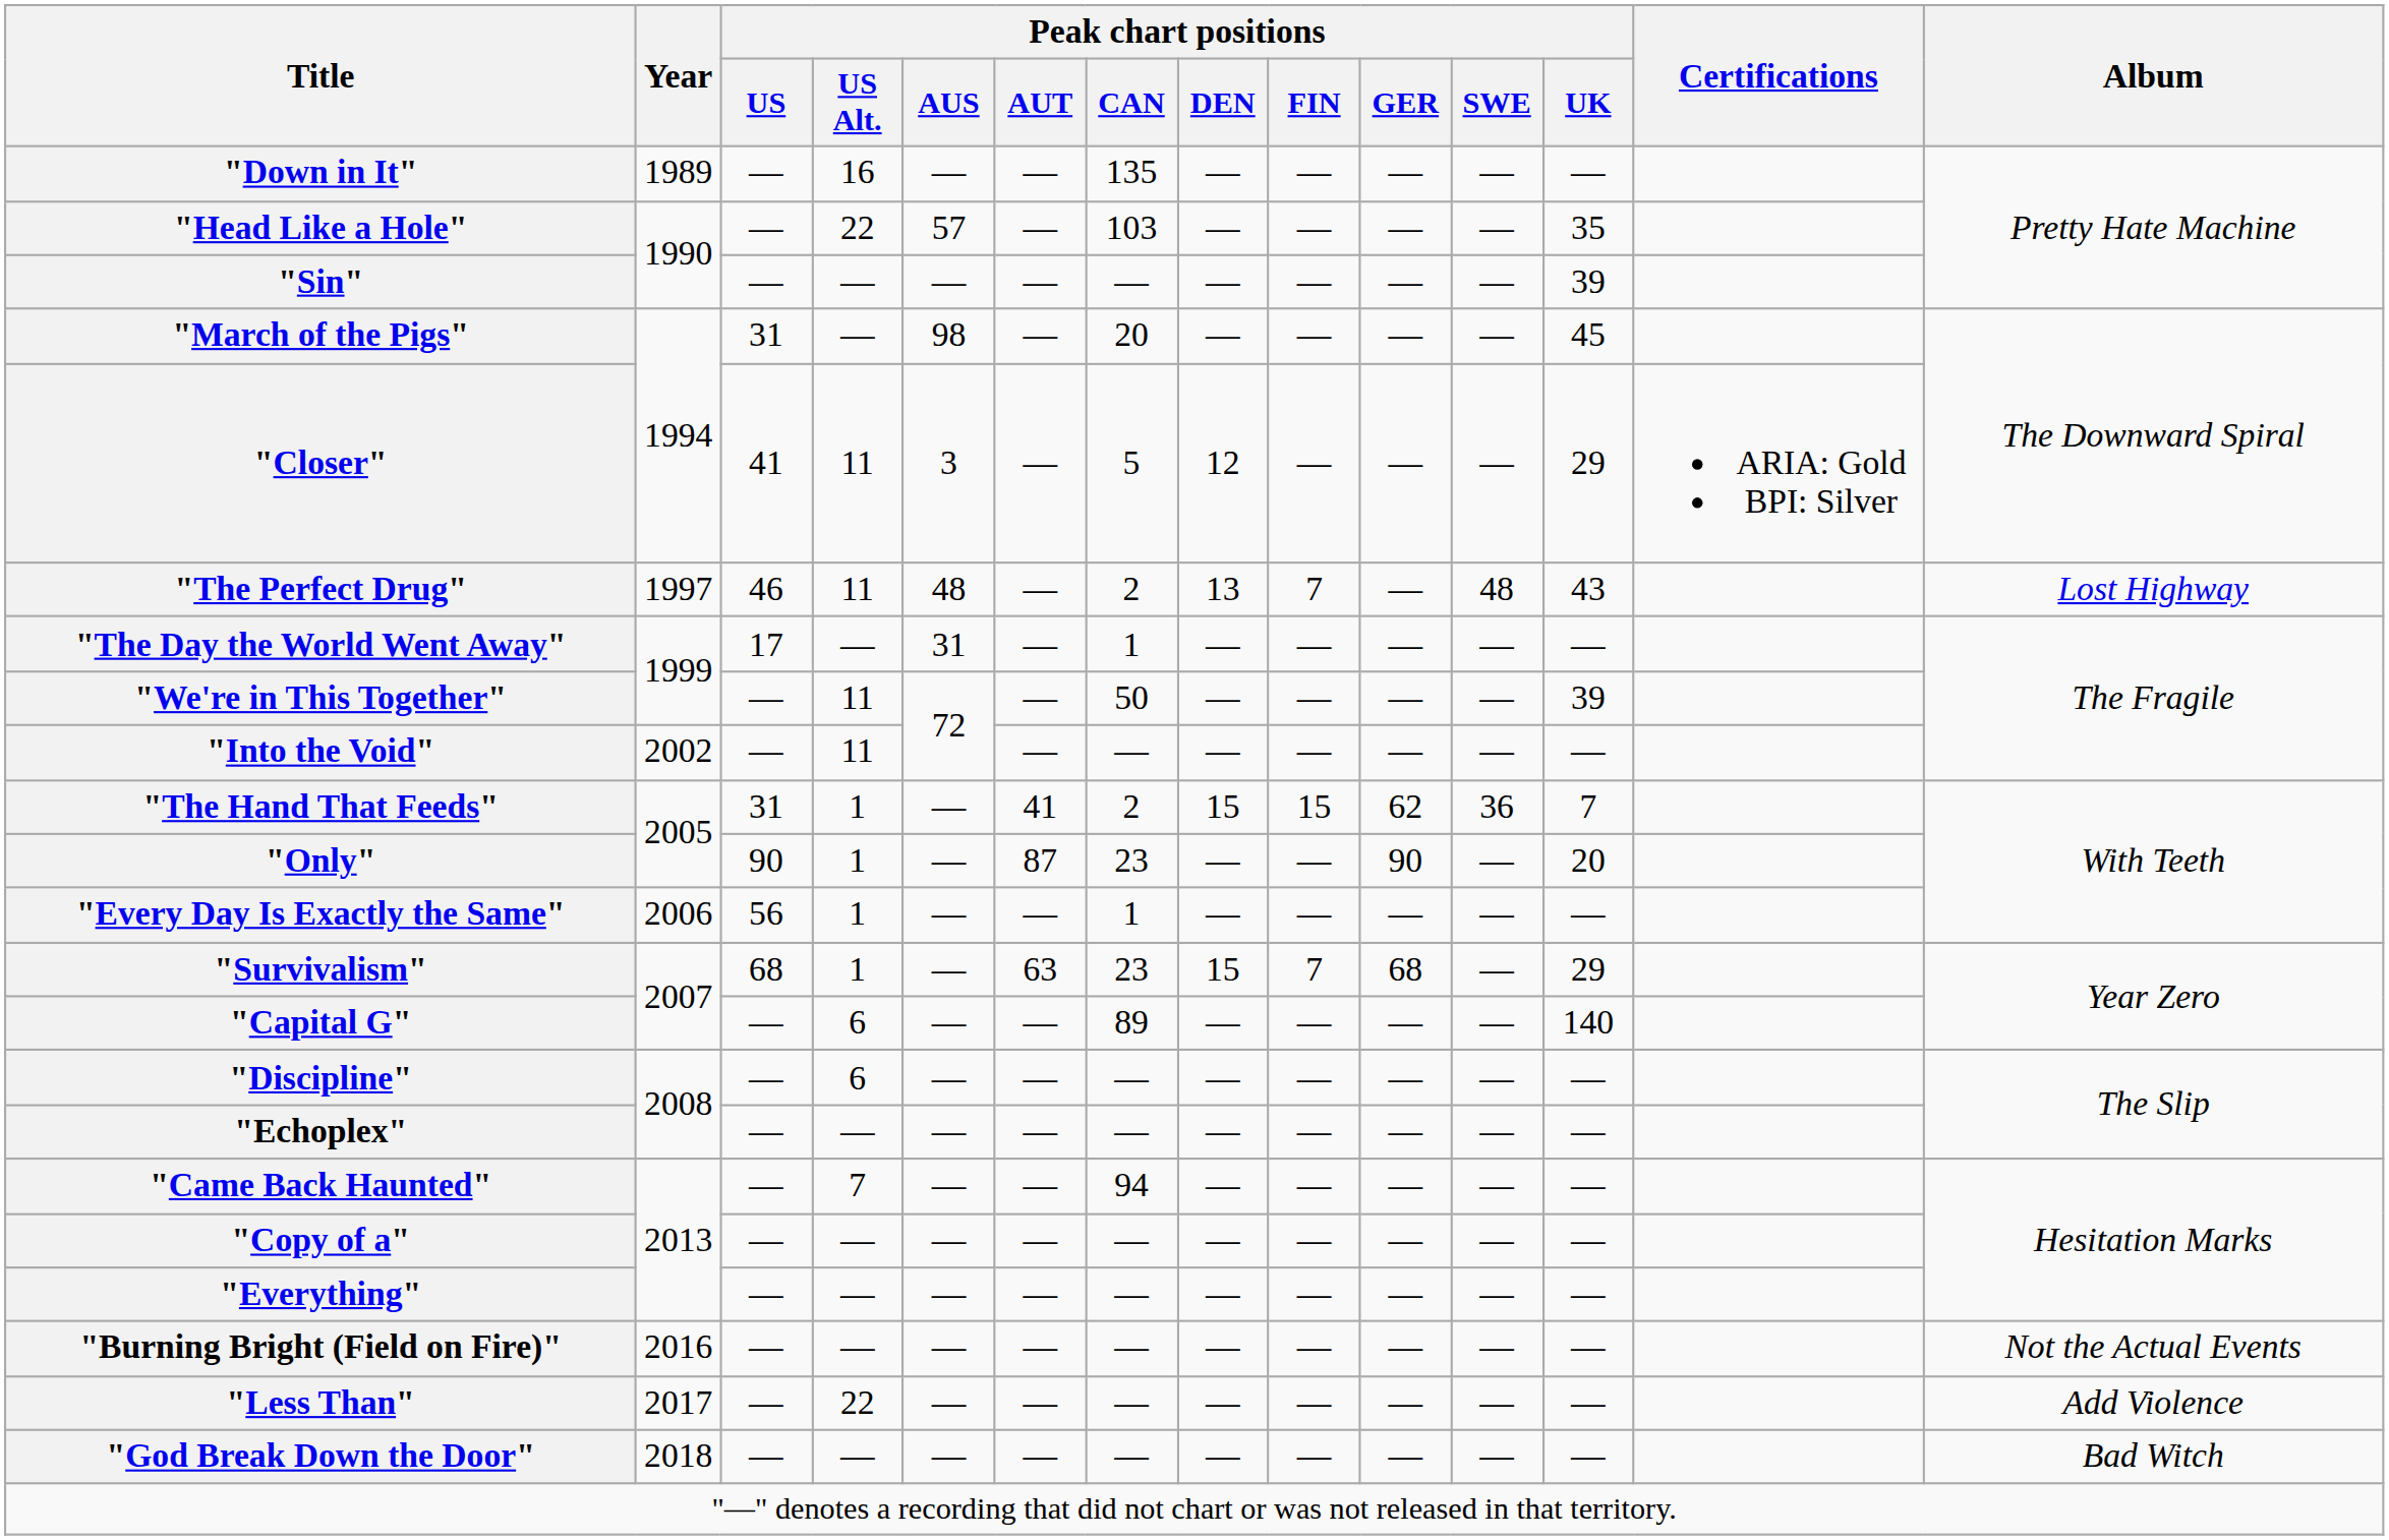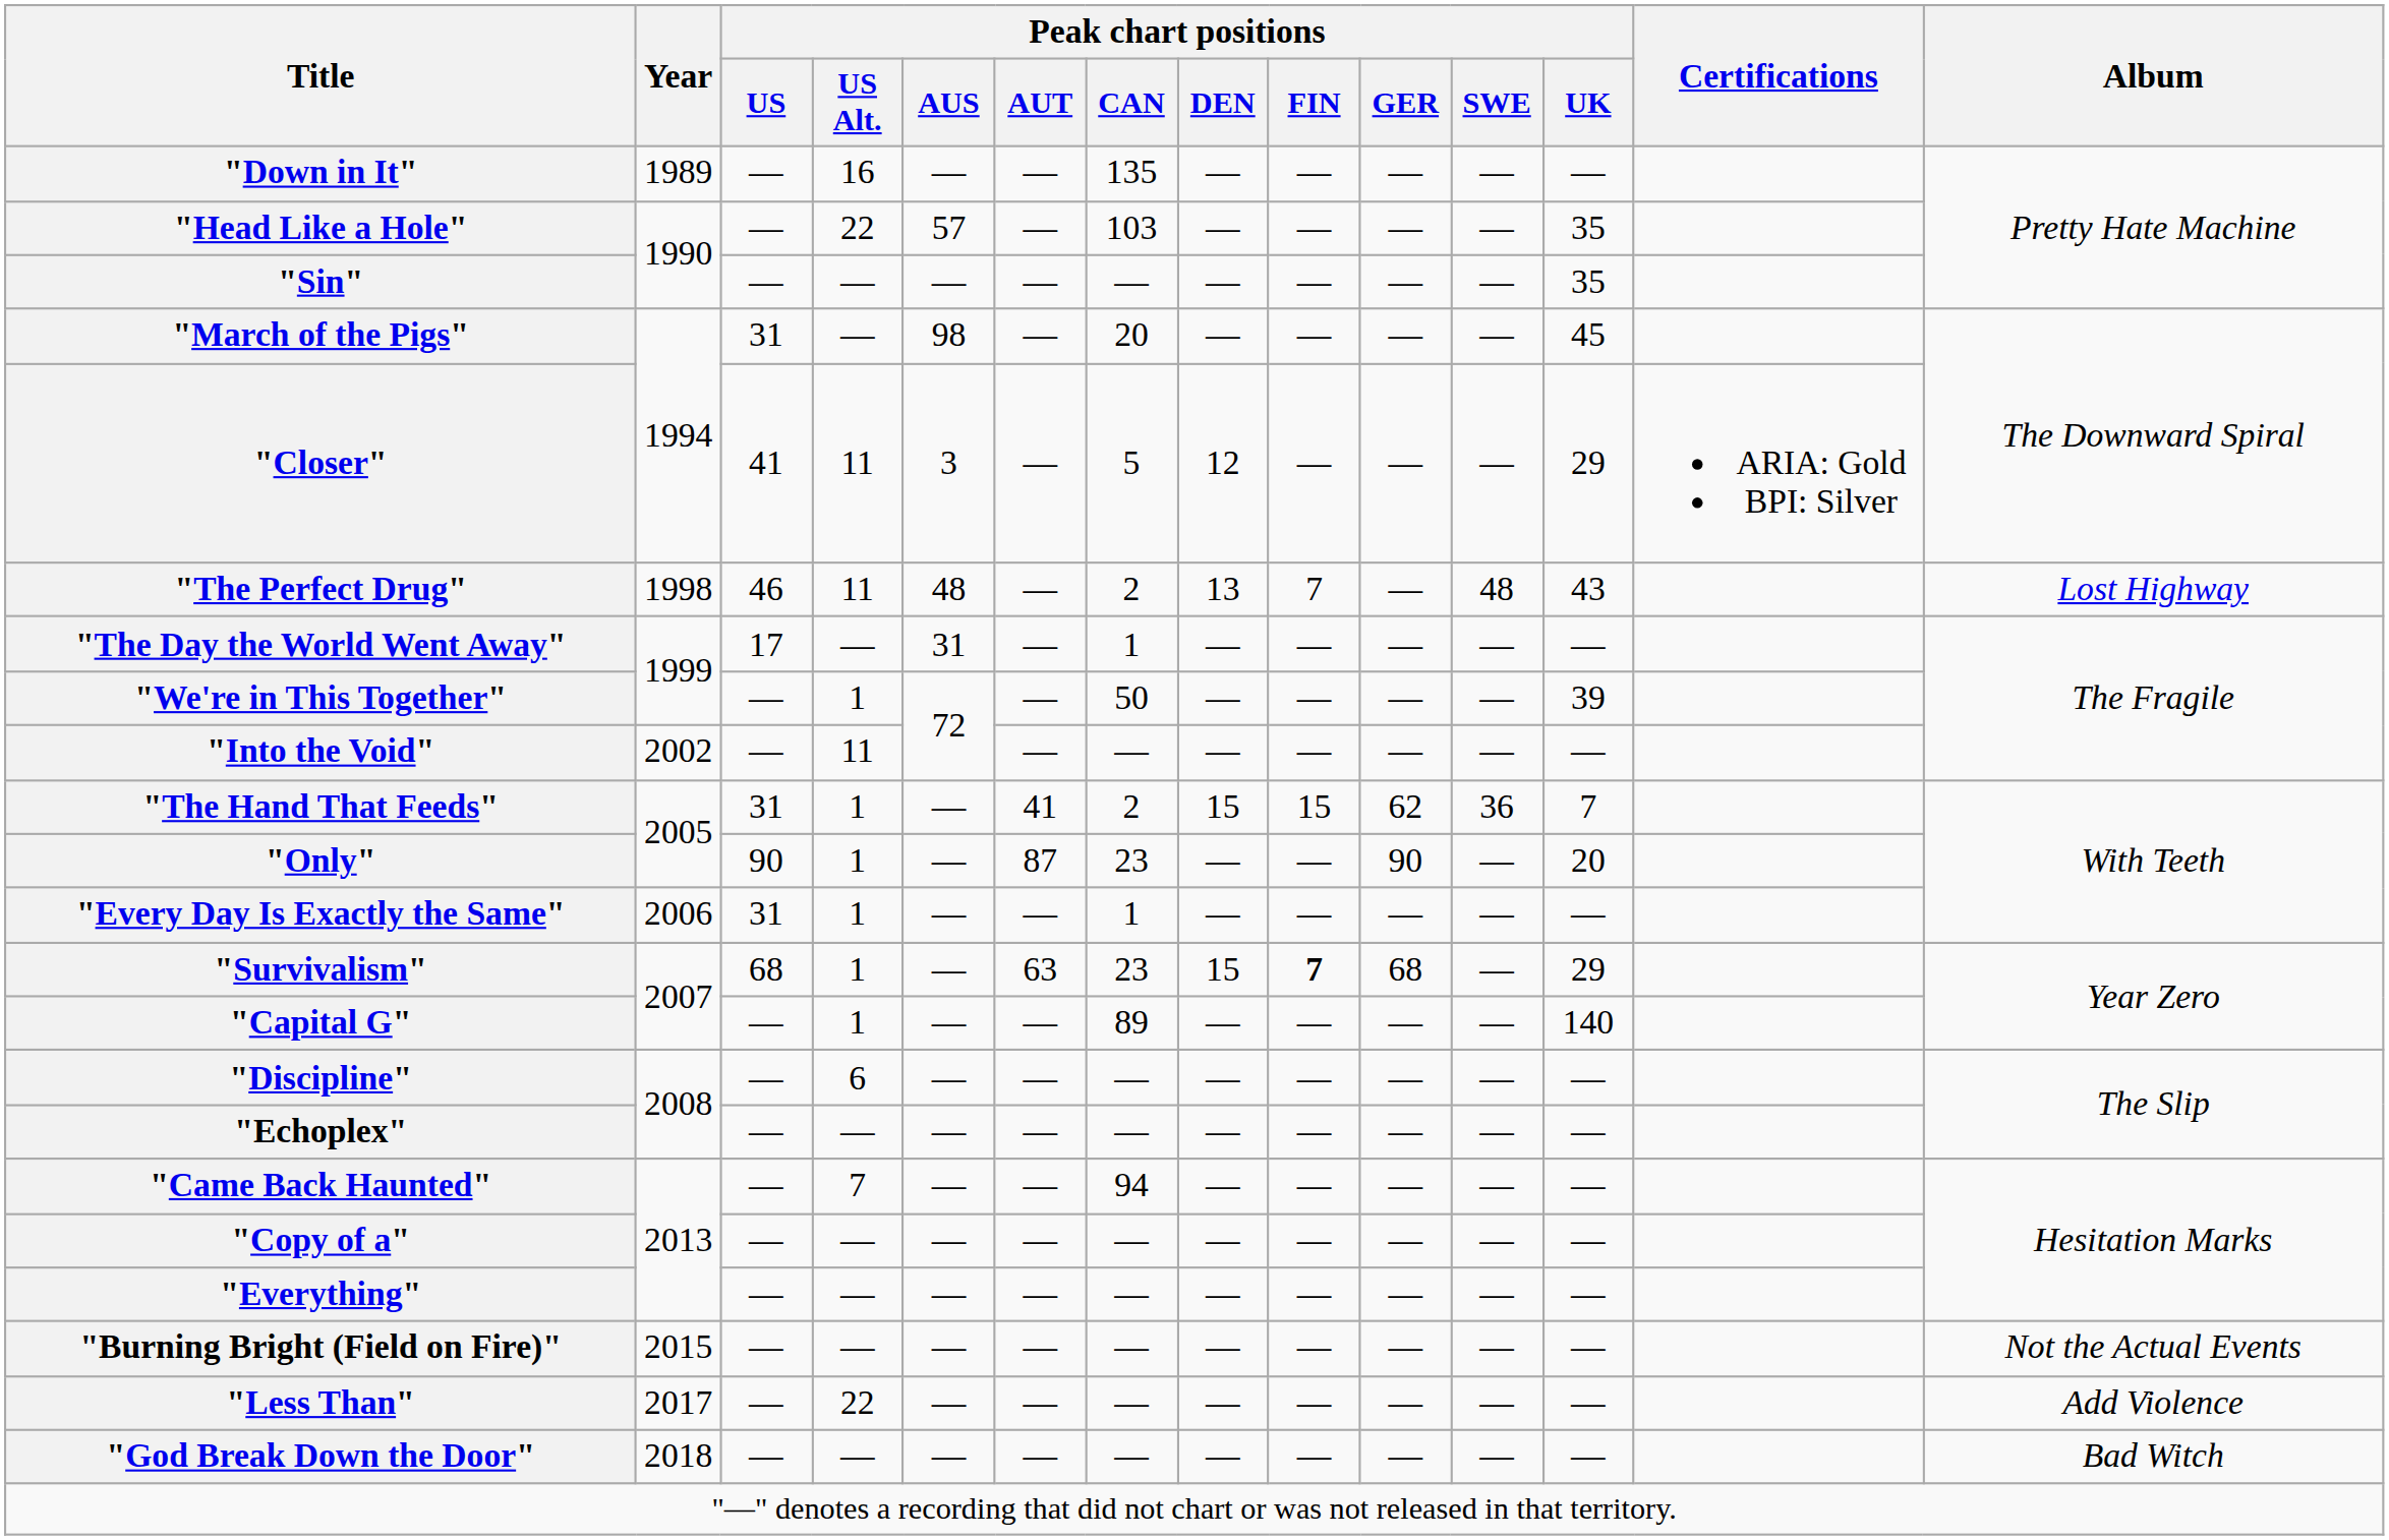"Sin" | Peak chart positions / UK: 39 -> 35
"The Perfect Drug" | Year: 1997 -> 1998
"We're in This Together" | Peak chart positions / US Alt.: 11 -> 1
"Every Day Is Exactly the Same" | Peak chart positions / US: 56 -> 31
"Survivalism" | Peak chart positions / FIN: normal -> bold
"Capital G" | Peak chart positions / US Alt.: 6 -> 1
"Burning Bright (Field on Fire)" | Year: 2016 -> 2015
